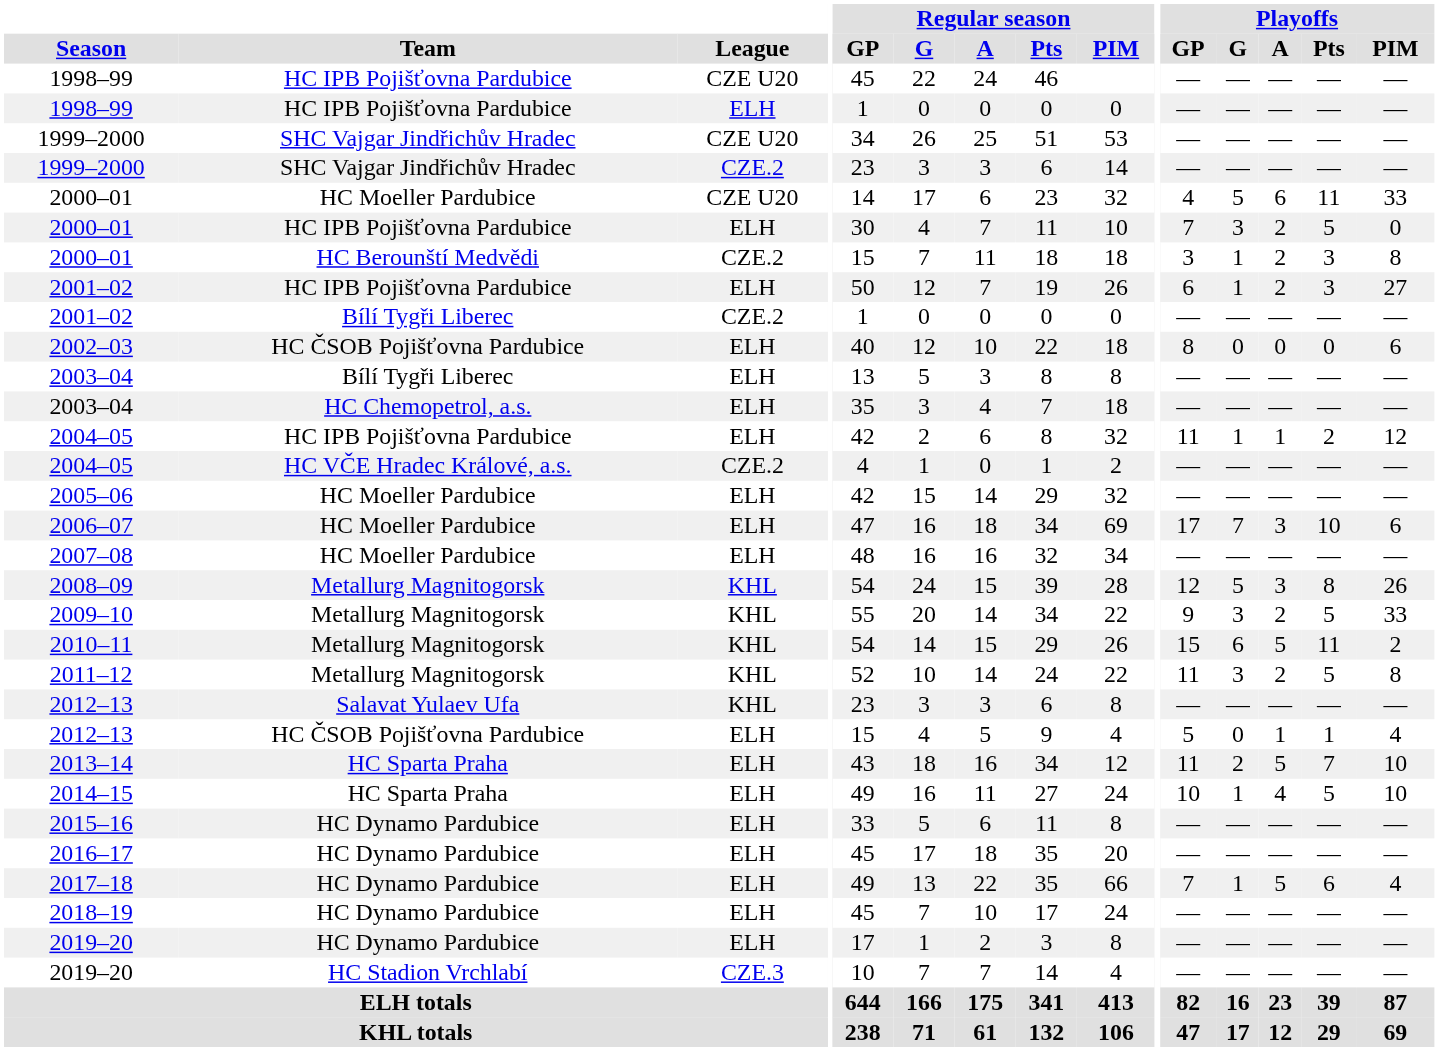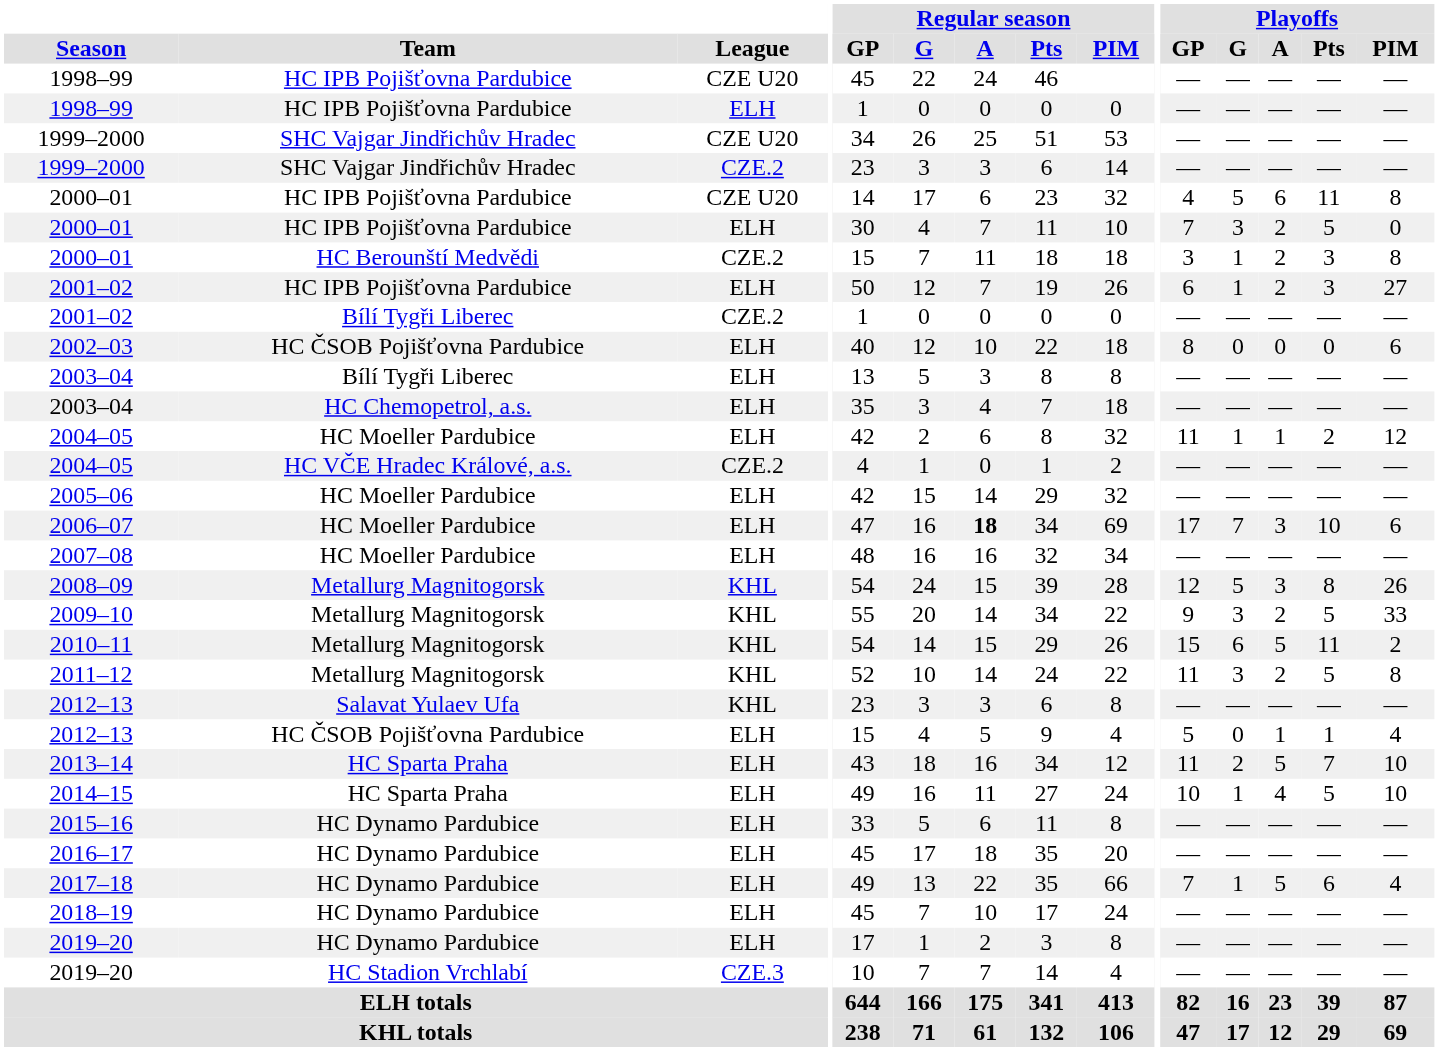2000–01 / CZE U20 | Team: HC Moeller Pardubice -> HC IPB Pojišťovna Pardubice
2000–01 / CZE U20 | Playoffs / PIM: 33 -> 8
2004–05 / ELH | Team: HC IPB Pojišťovna Pardubice -> HC Moeller Pardubice
2006–07 | Regular season / A: normal -> bold
